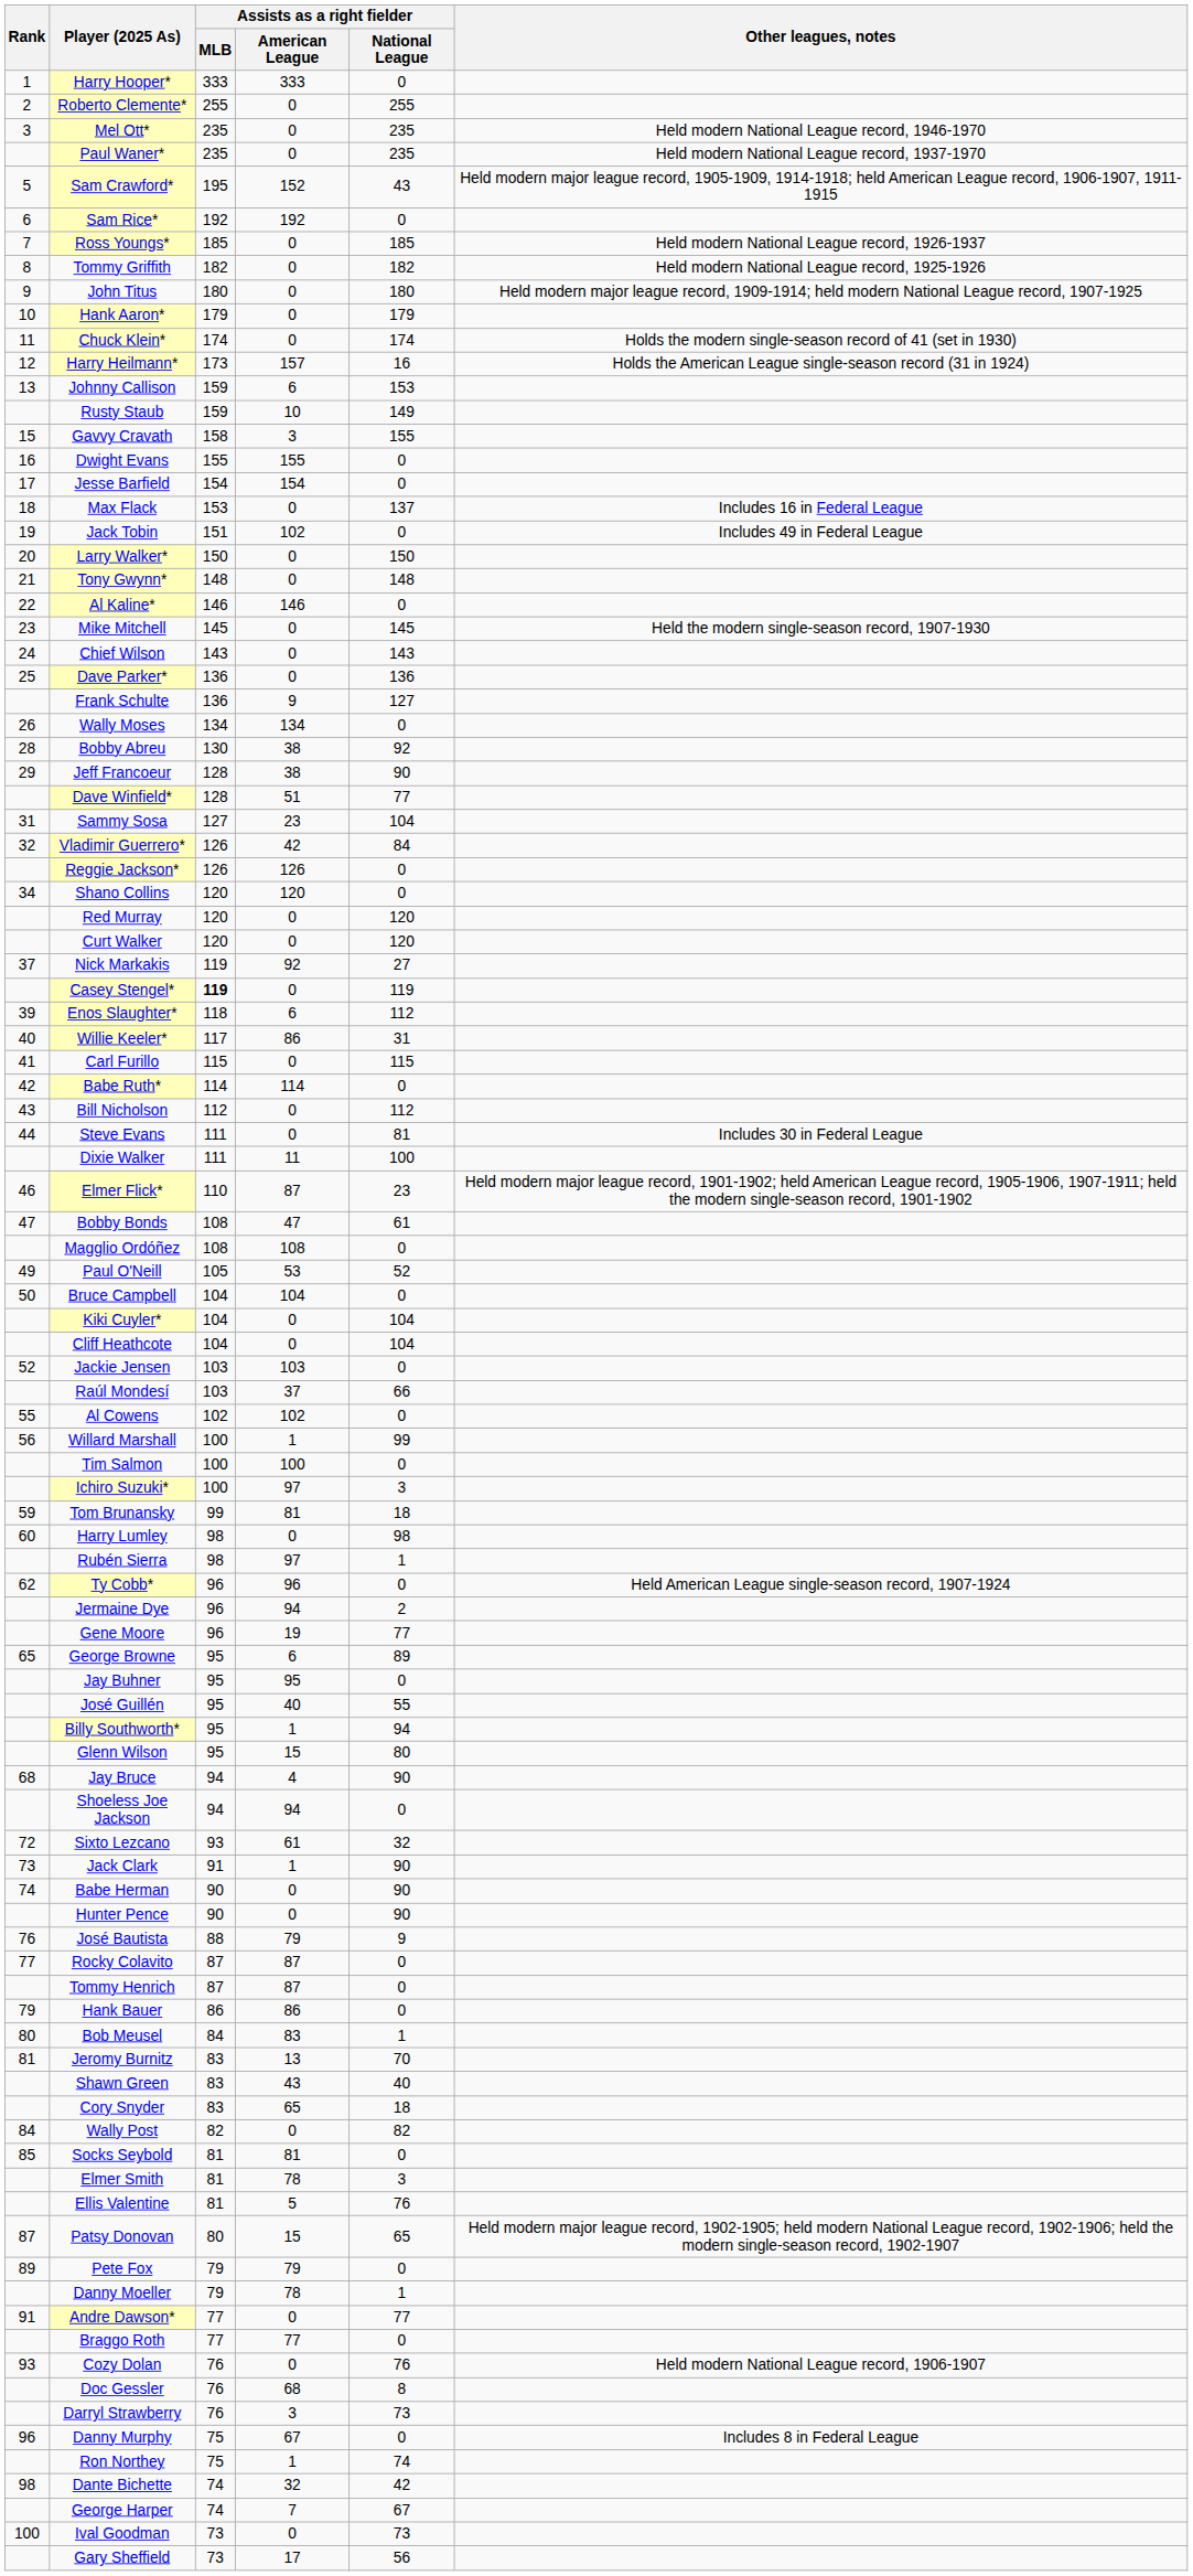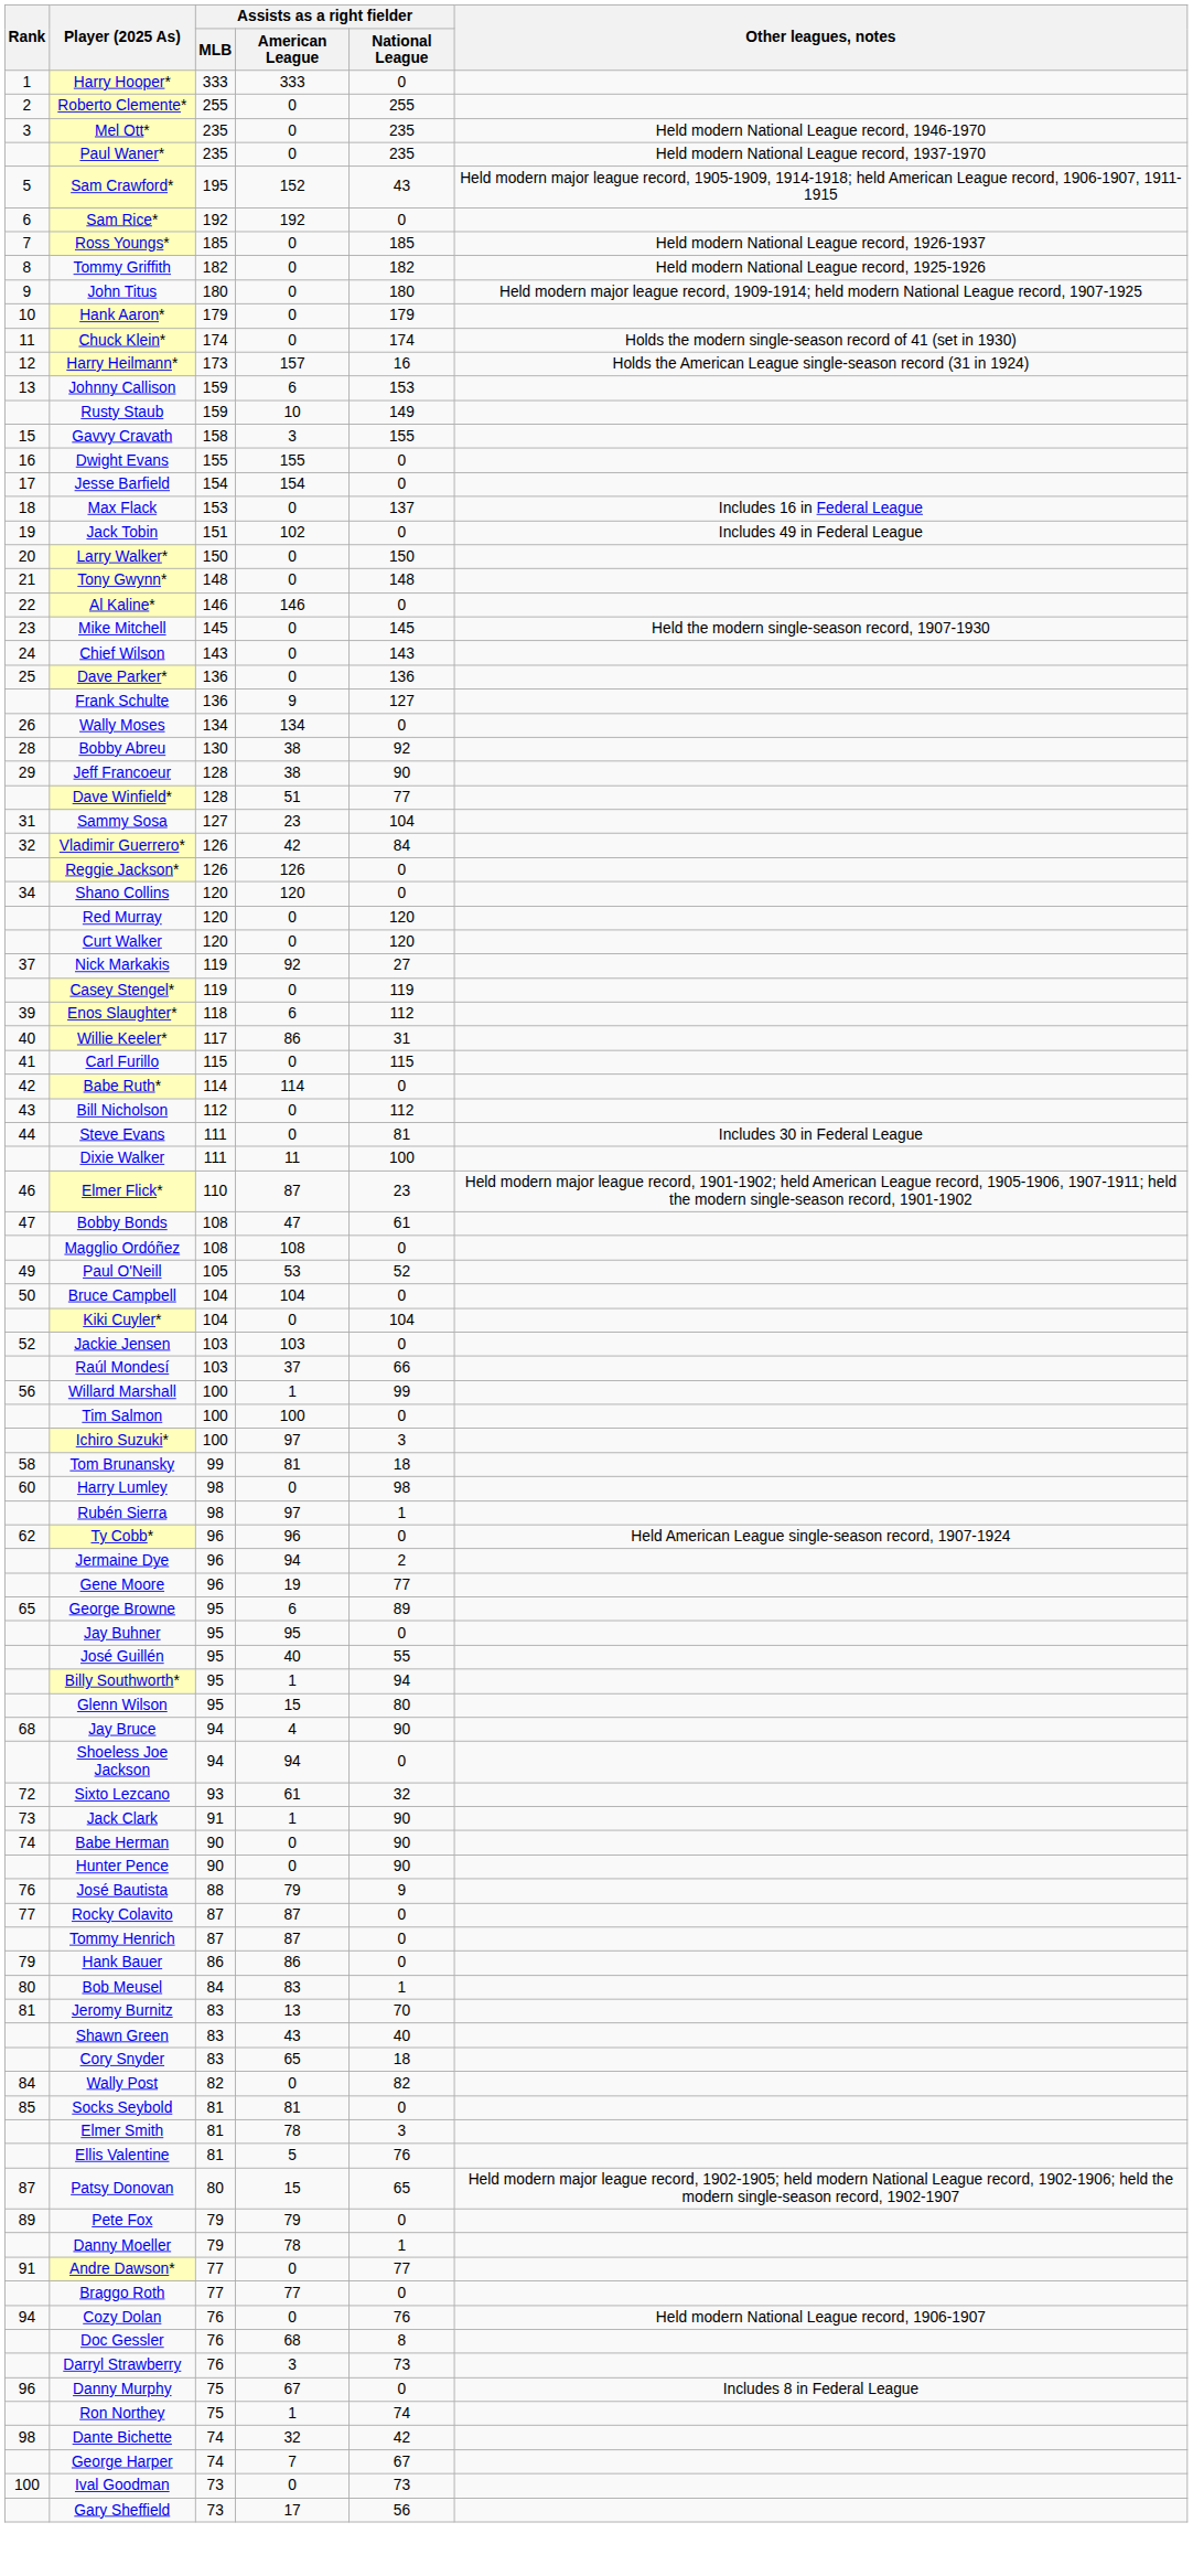Casey Stengel* | Assists as a right fielder / MLB: bold -> normal
- row: Cliff Heathcote | 104 | 0 | 104
- row: 55 | Al Cowens | 102 | 102 | 0
Tom Brunansky | Rank: 59 -> 58
Cozy Dolan | Rank: 93 -> 94
